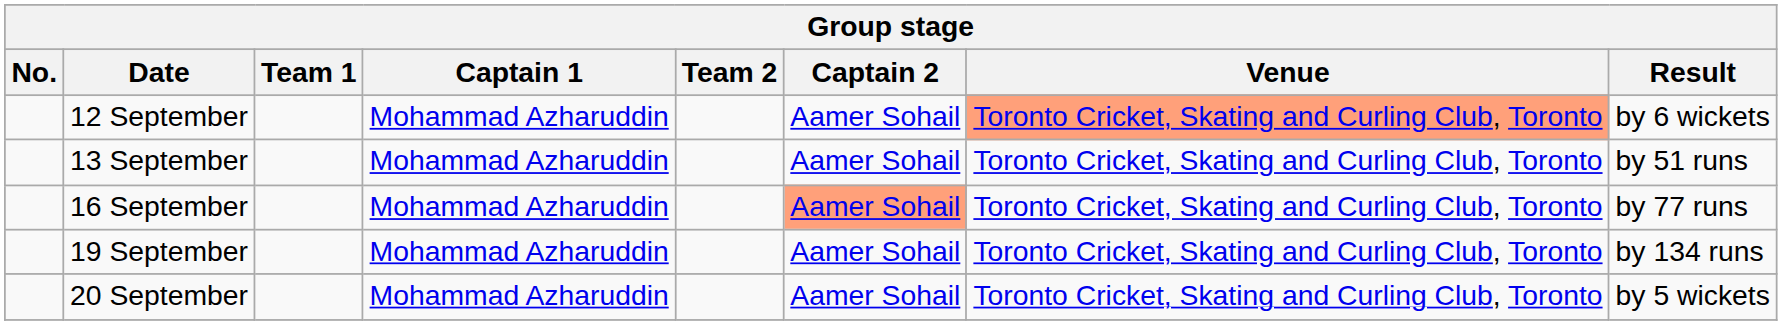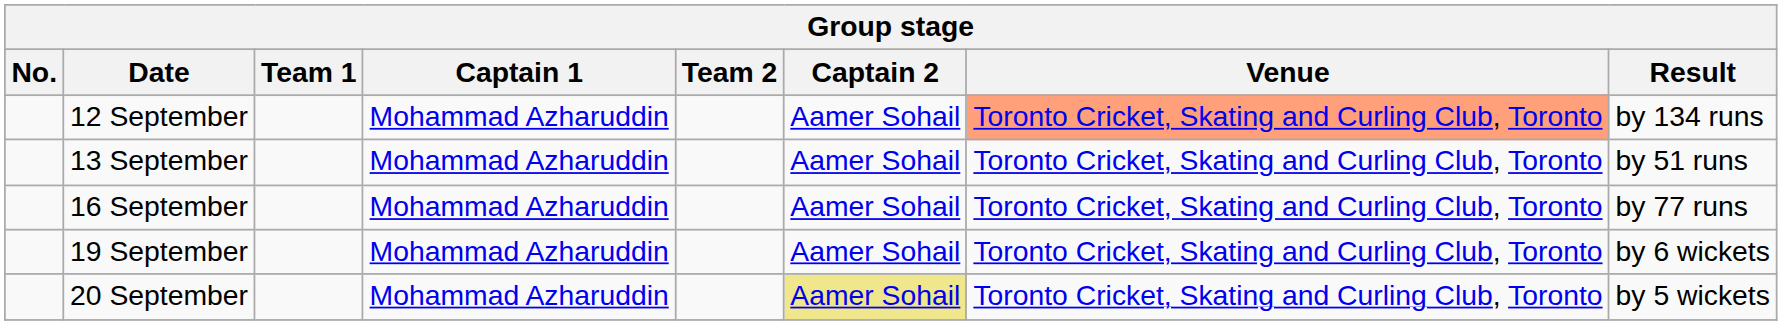12 September | Result: by 6 wickets -> by 134 runs
16 September | Captain 2: lightsalmon background -> no background
19 September | Result: by 134 runs -> by 6 wickets
20 September | Captain 2: no background -> khaki background
